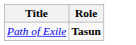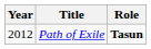+ column: Year | 2012
